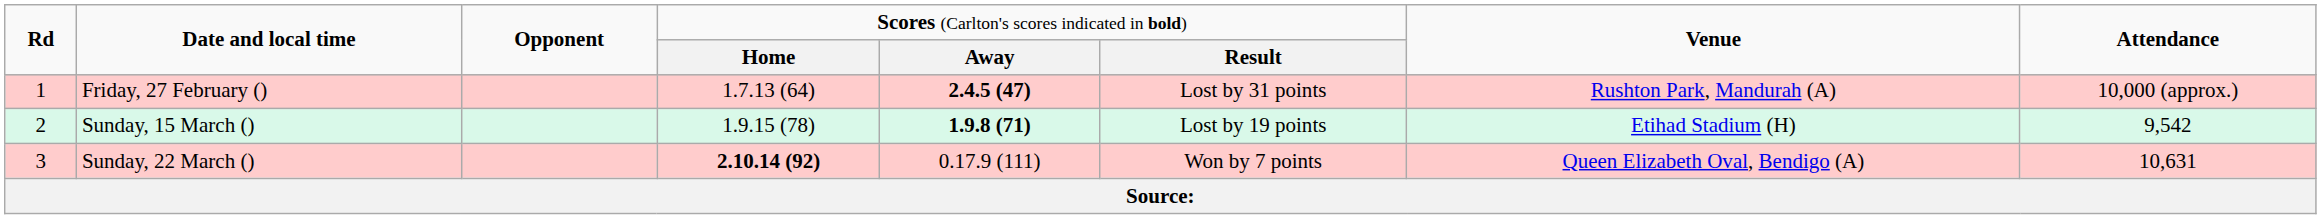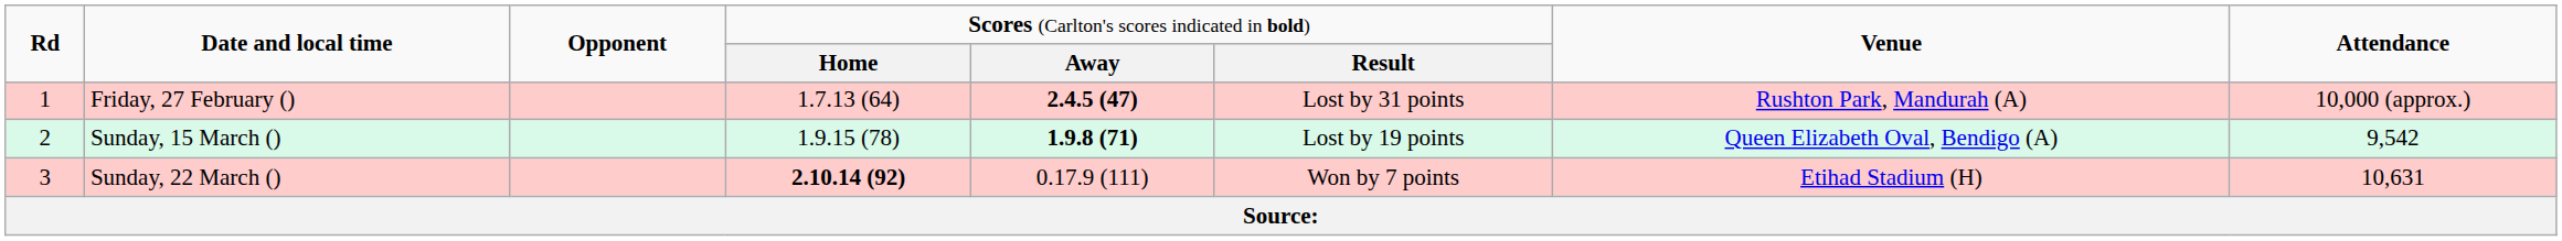Sunday, 15 March () | column 7: Etihad Stadium (H) -> Queen Elizabeth Oval, Bendigo (A)
Sunday, 22 March () | column 7: Queen Elizabeth Oval, Bendigo (A) -> Etihad Stadium (H)
